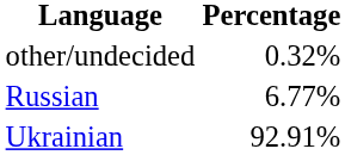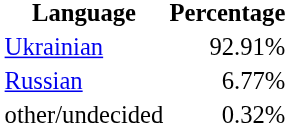rows swapped: Ukrainian <-> other/undecided
